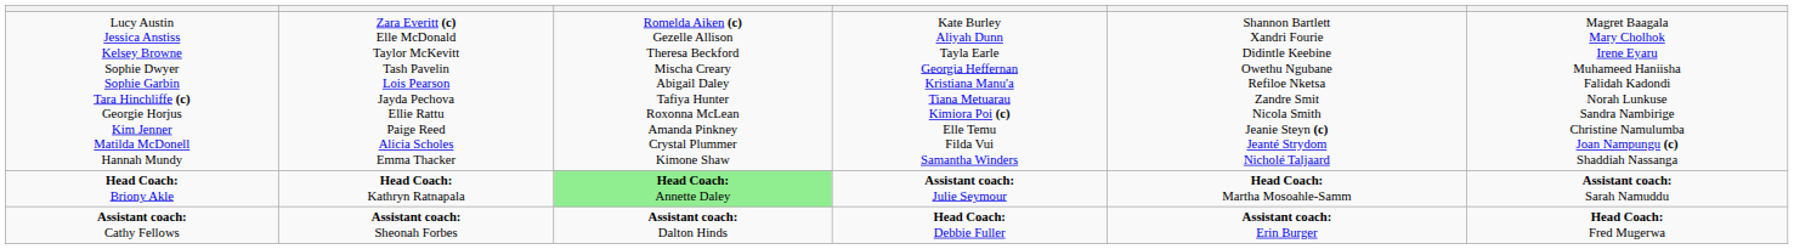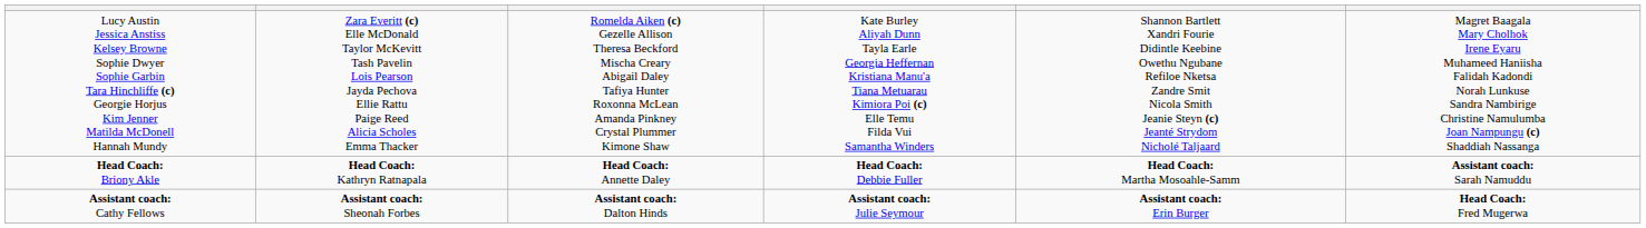Head Coach: Briony Akle | column 3: lightgreen background -> no background
Head Coach: Briony Akle | column 4: Assistant coach: Julie Seymour -> Head Coach: Debbie Fuller
Assistant coach: Cathy Fellows | column 4: Head Coach: Debbie Fuller -> Assistant coach: Julie Seymour
